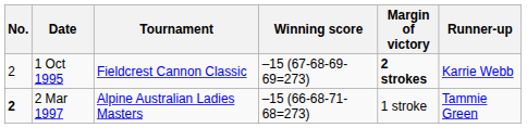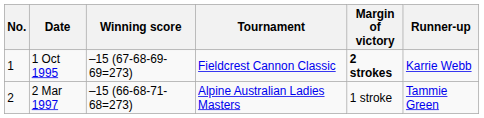columns swapped: Tournament <-> Winning score
1 Oct 1995 | No.: 2 -> 1
2 Mar 1997 | No.: bold -> normal
